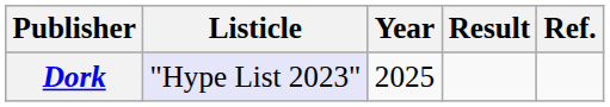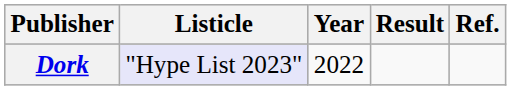Dork | Year: 2025 -> 2022
